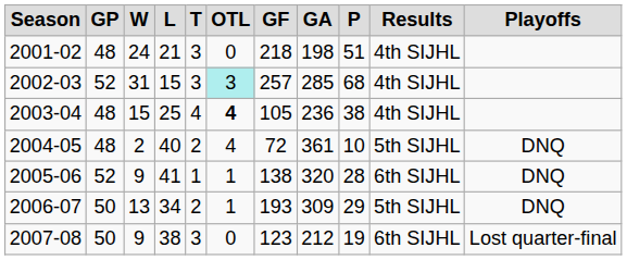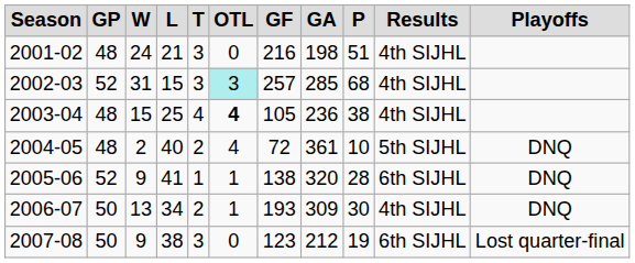2001-02 | GF: 218 -> 216
2006-07 | P: 29 -> 30
2006-07 | Results: 5th SIJHL -> 4th SIJHL
